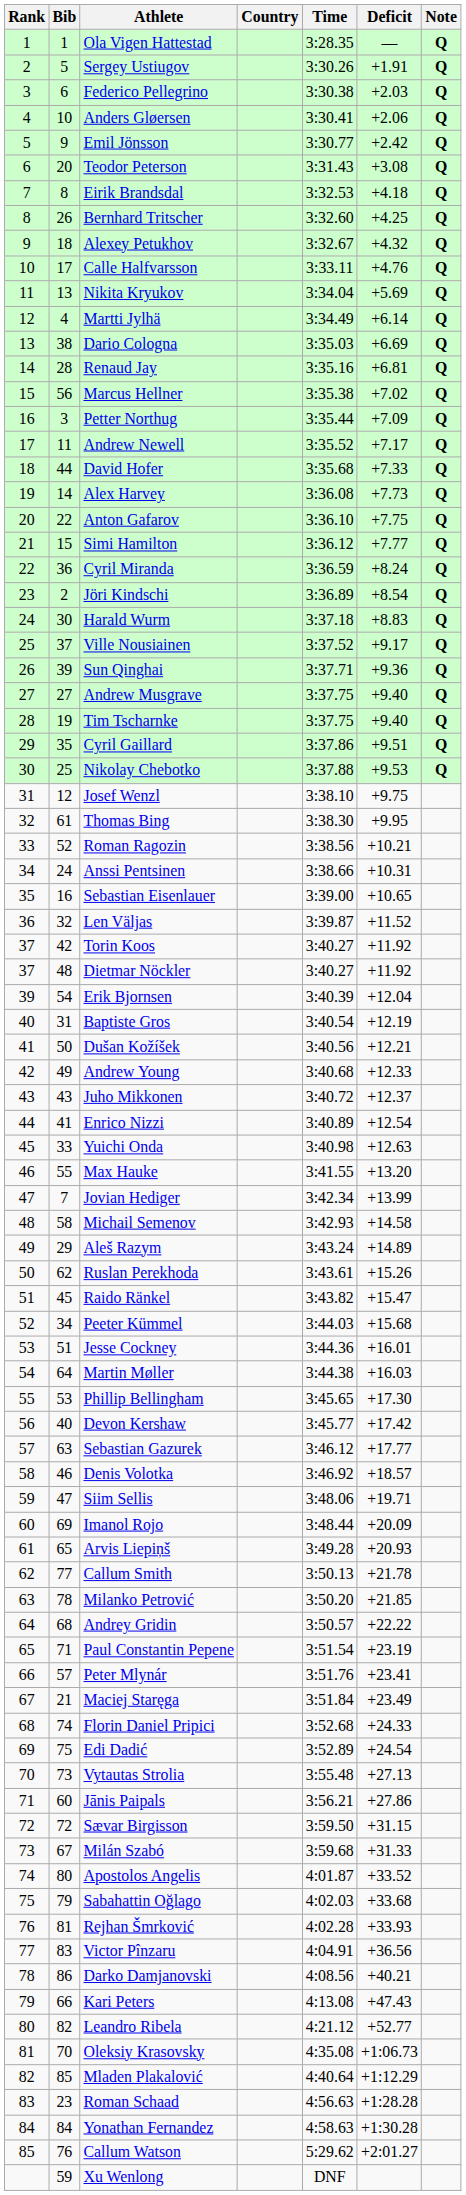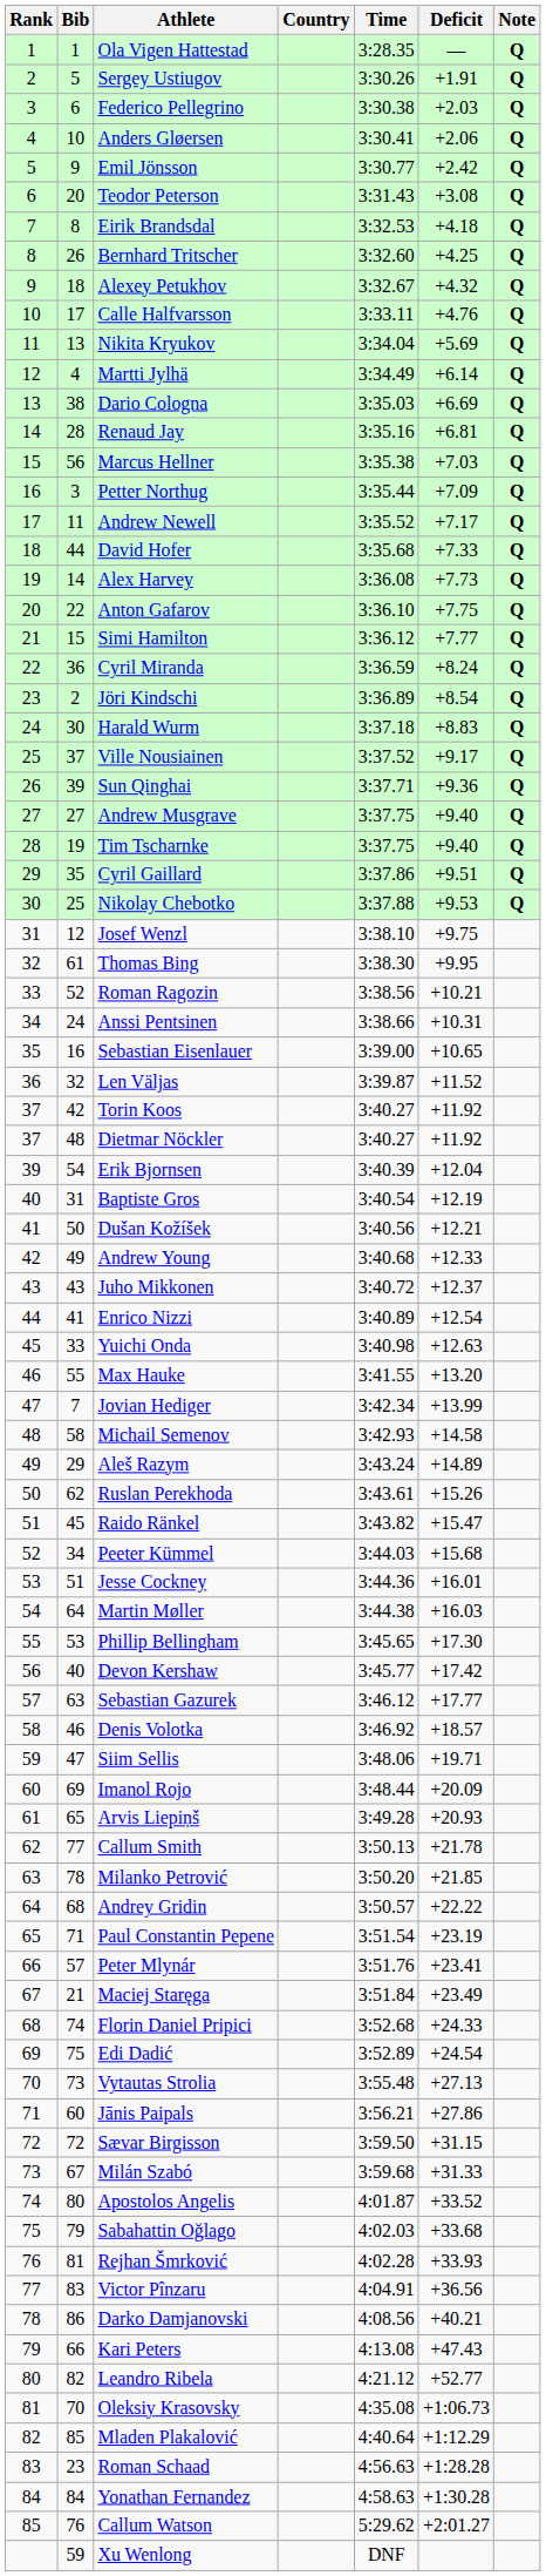Marcus Hellner | Deficit: +7.02 -> +7.03
